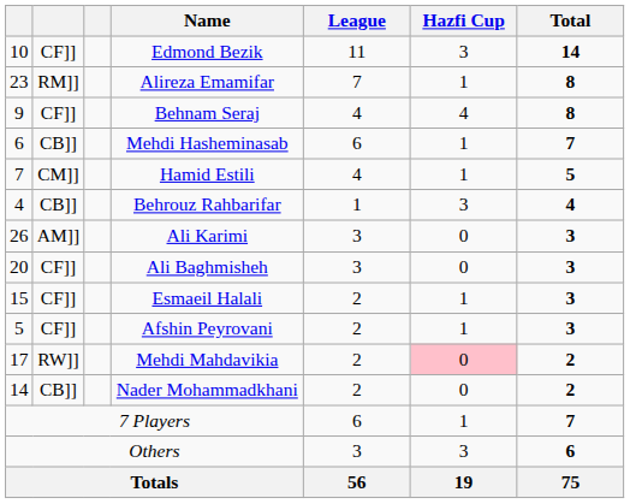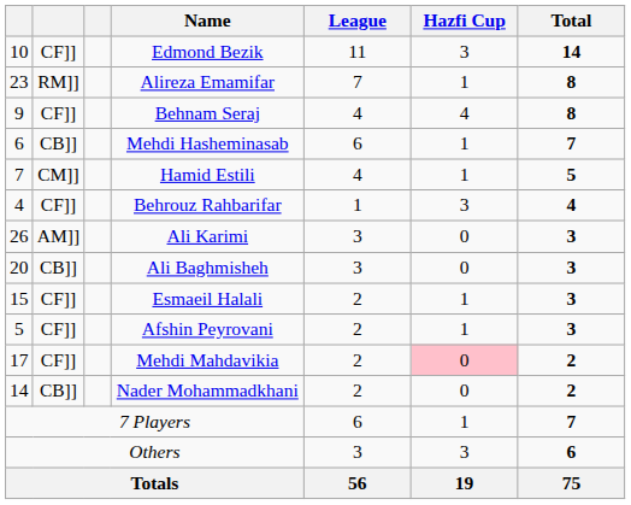Behrouz Rahbarifar | column 2: CB]] -> CF]]
Ali Baghmisheh | column 2: CF]] -> CB]]
Mehdi Mahdavikia | column 2: RW]] -> CF]]
